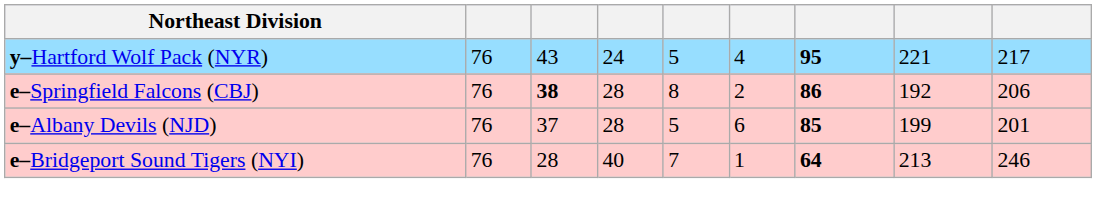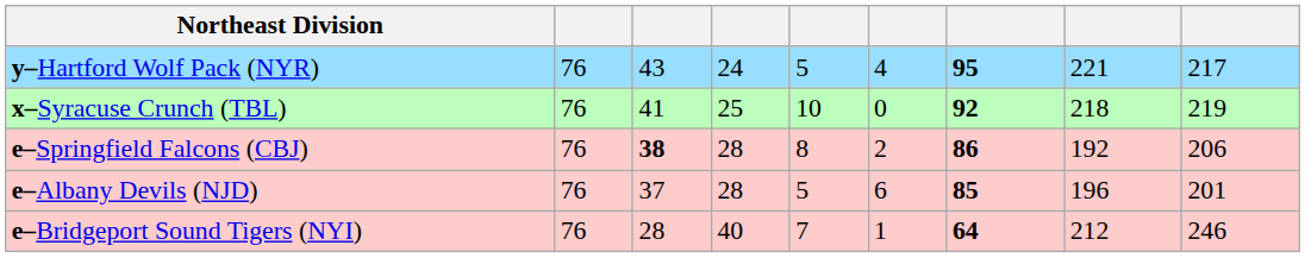+ row: x–Syracuse Crunch (TBL) | 76 | 41 | 25 | 10 | 0 | 92 | 218 | 219
e–Albany Devils (NJD) | column 8: 199 -> 196
e–Bridgeport Sound Tigers (NYI) | column 8: 213 -> 212
